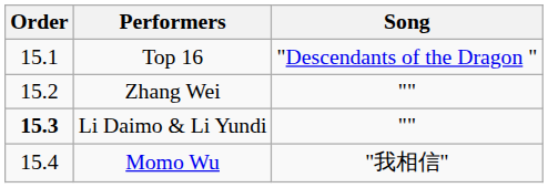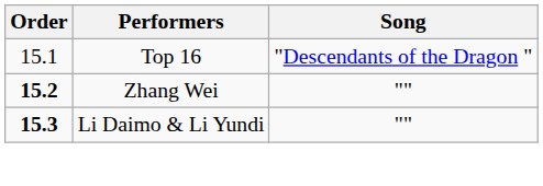Zhang Wei | Order: normal -> bold
- row: 15.4 | Momo Wu | "我相信"
